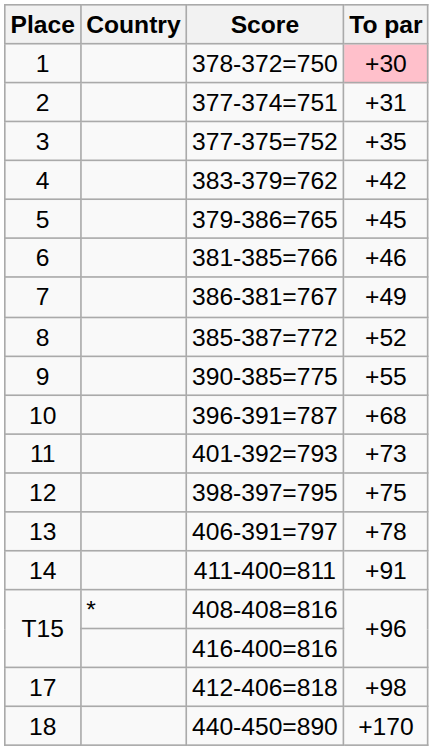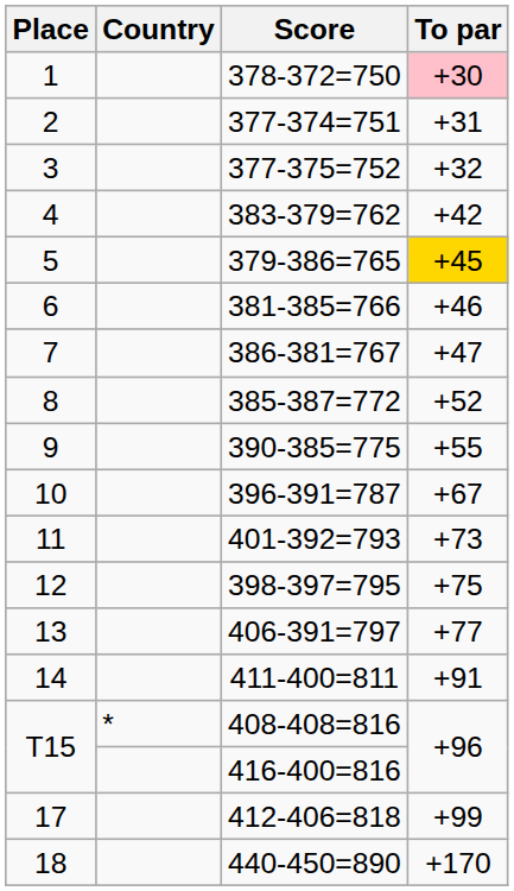377-375=752 | To par: +35 -> +32
379-386=765 | To par: no background -> gold background
386-381=767 | To par: +49 -> +47
396-391=787 | To par: +68 -> +67
406-391=797 | To par: +78 -> +77
412-406=818 | To par: +98 -> +99
